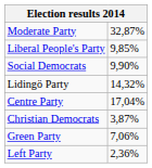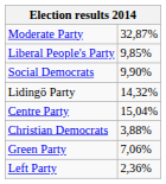Centre Party | column 2: 17,04% -> 15,04%
Christian Democrats | column 2: 3,87% -> 3,88%
